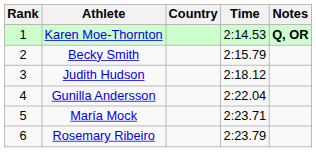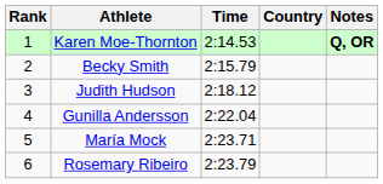columns swapped: Country <-> Time
